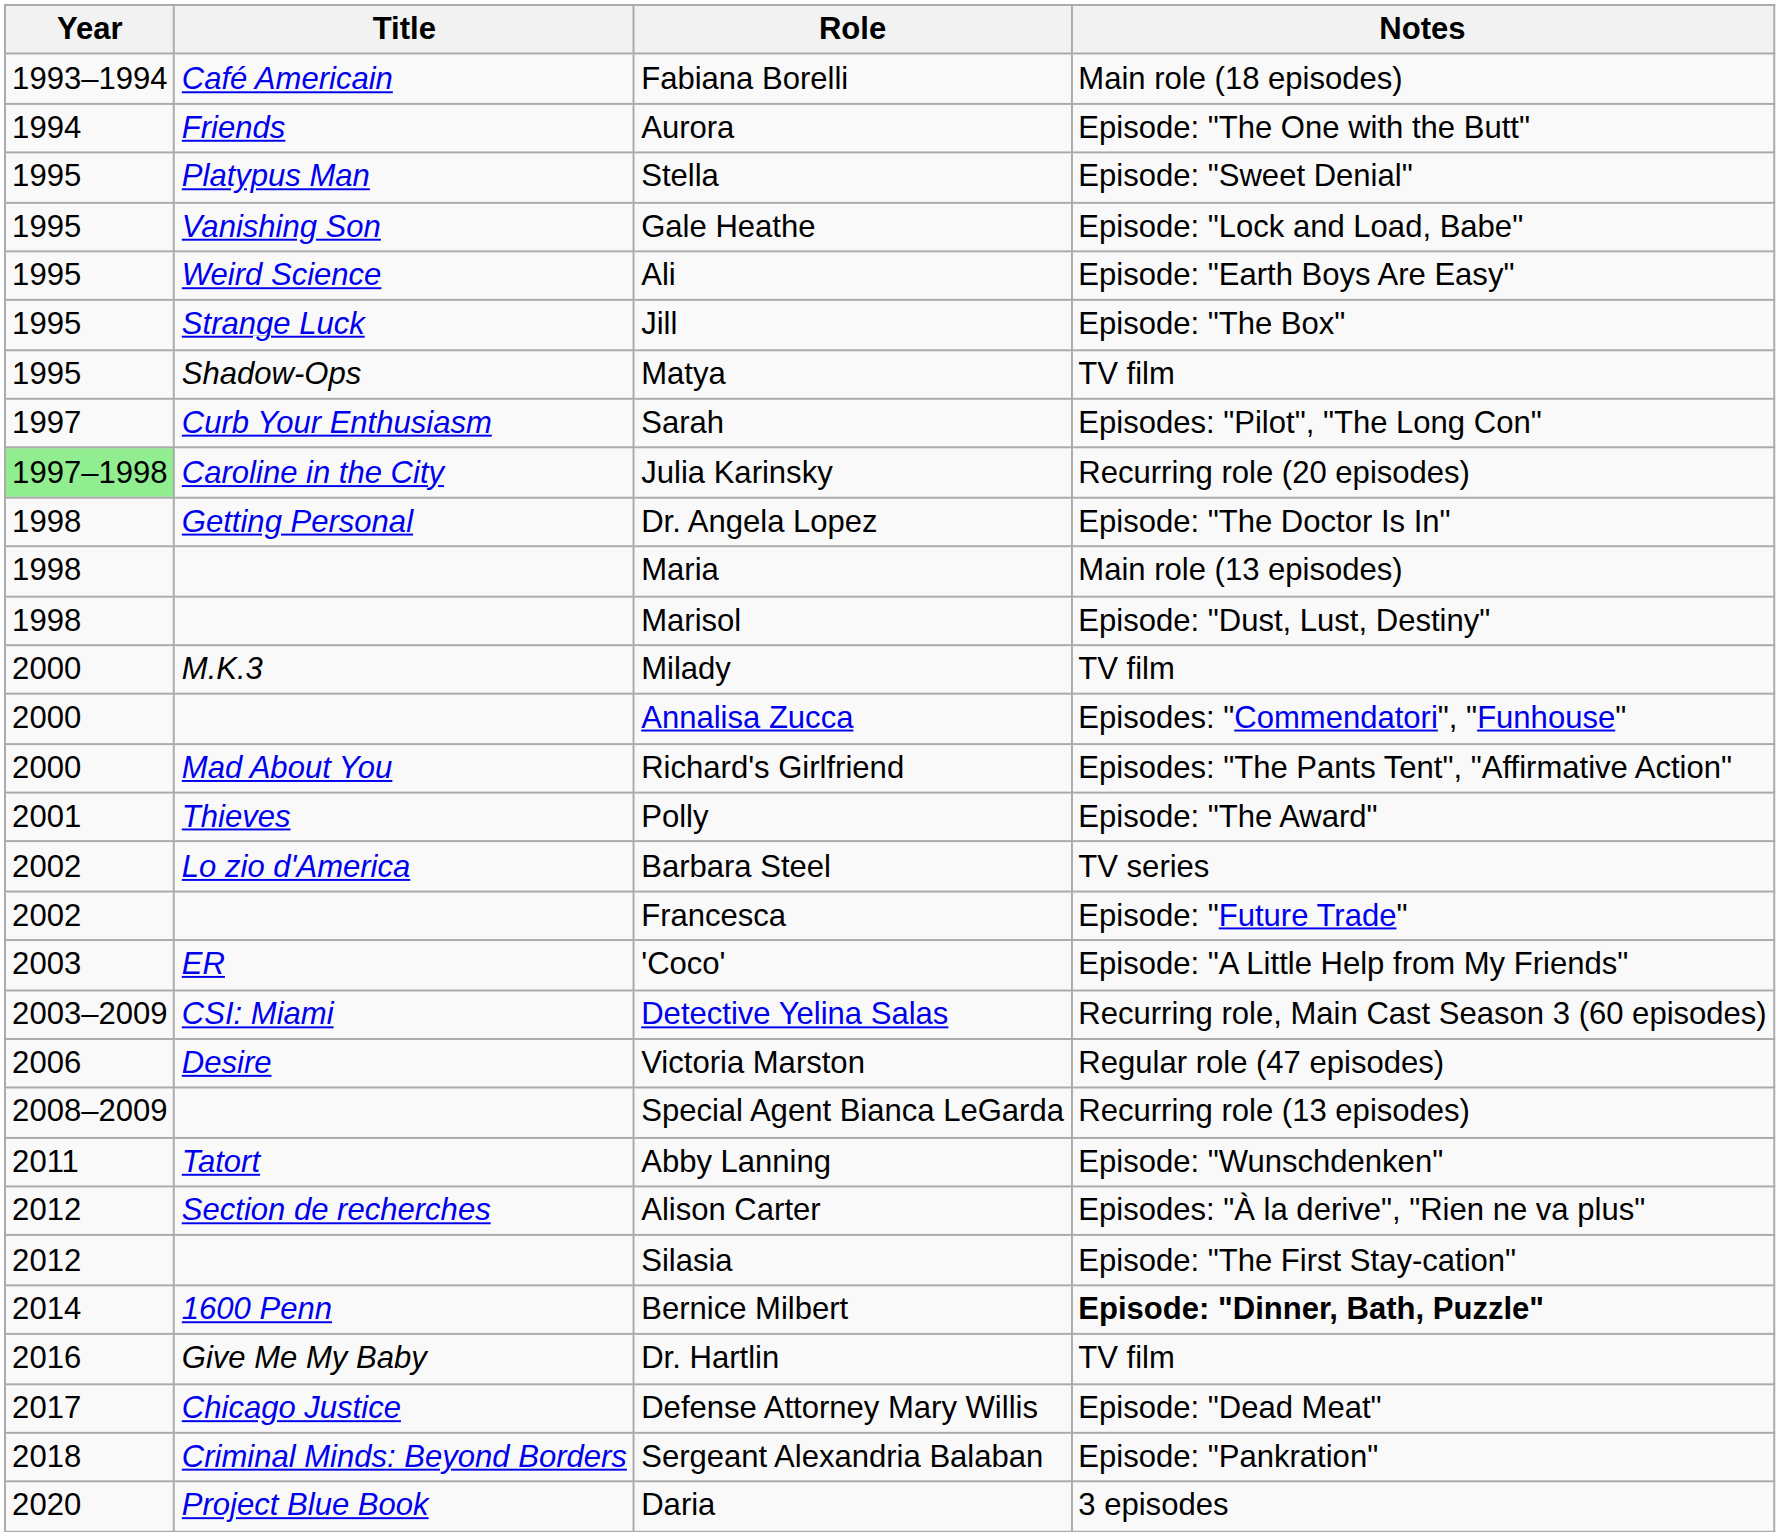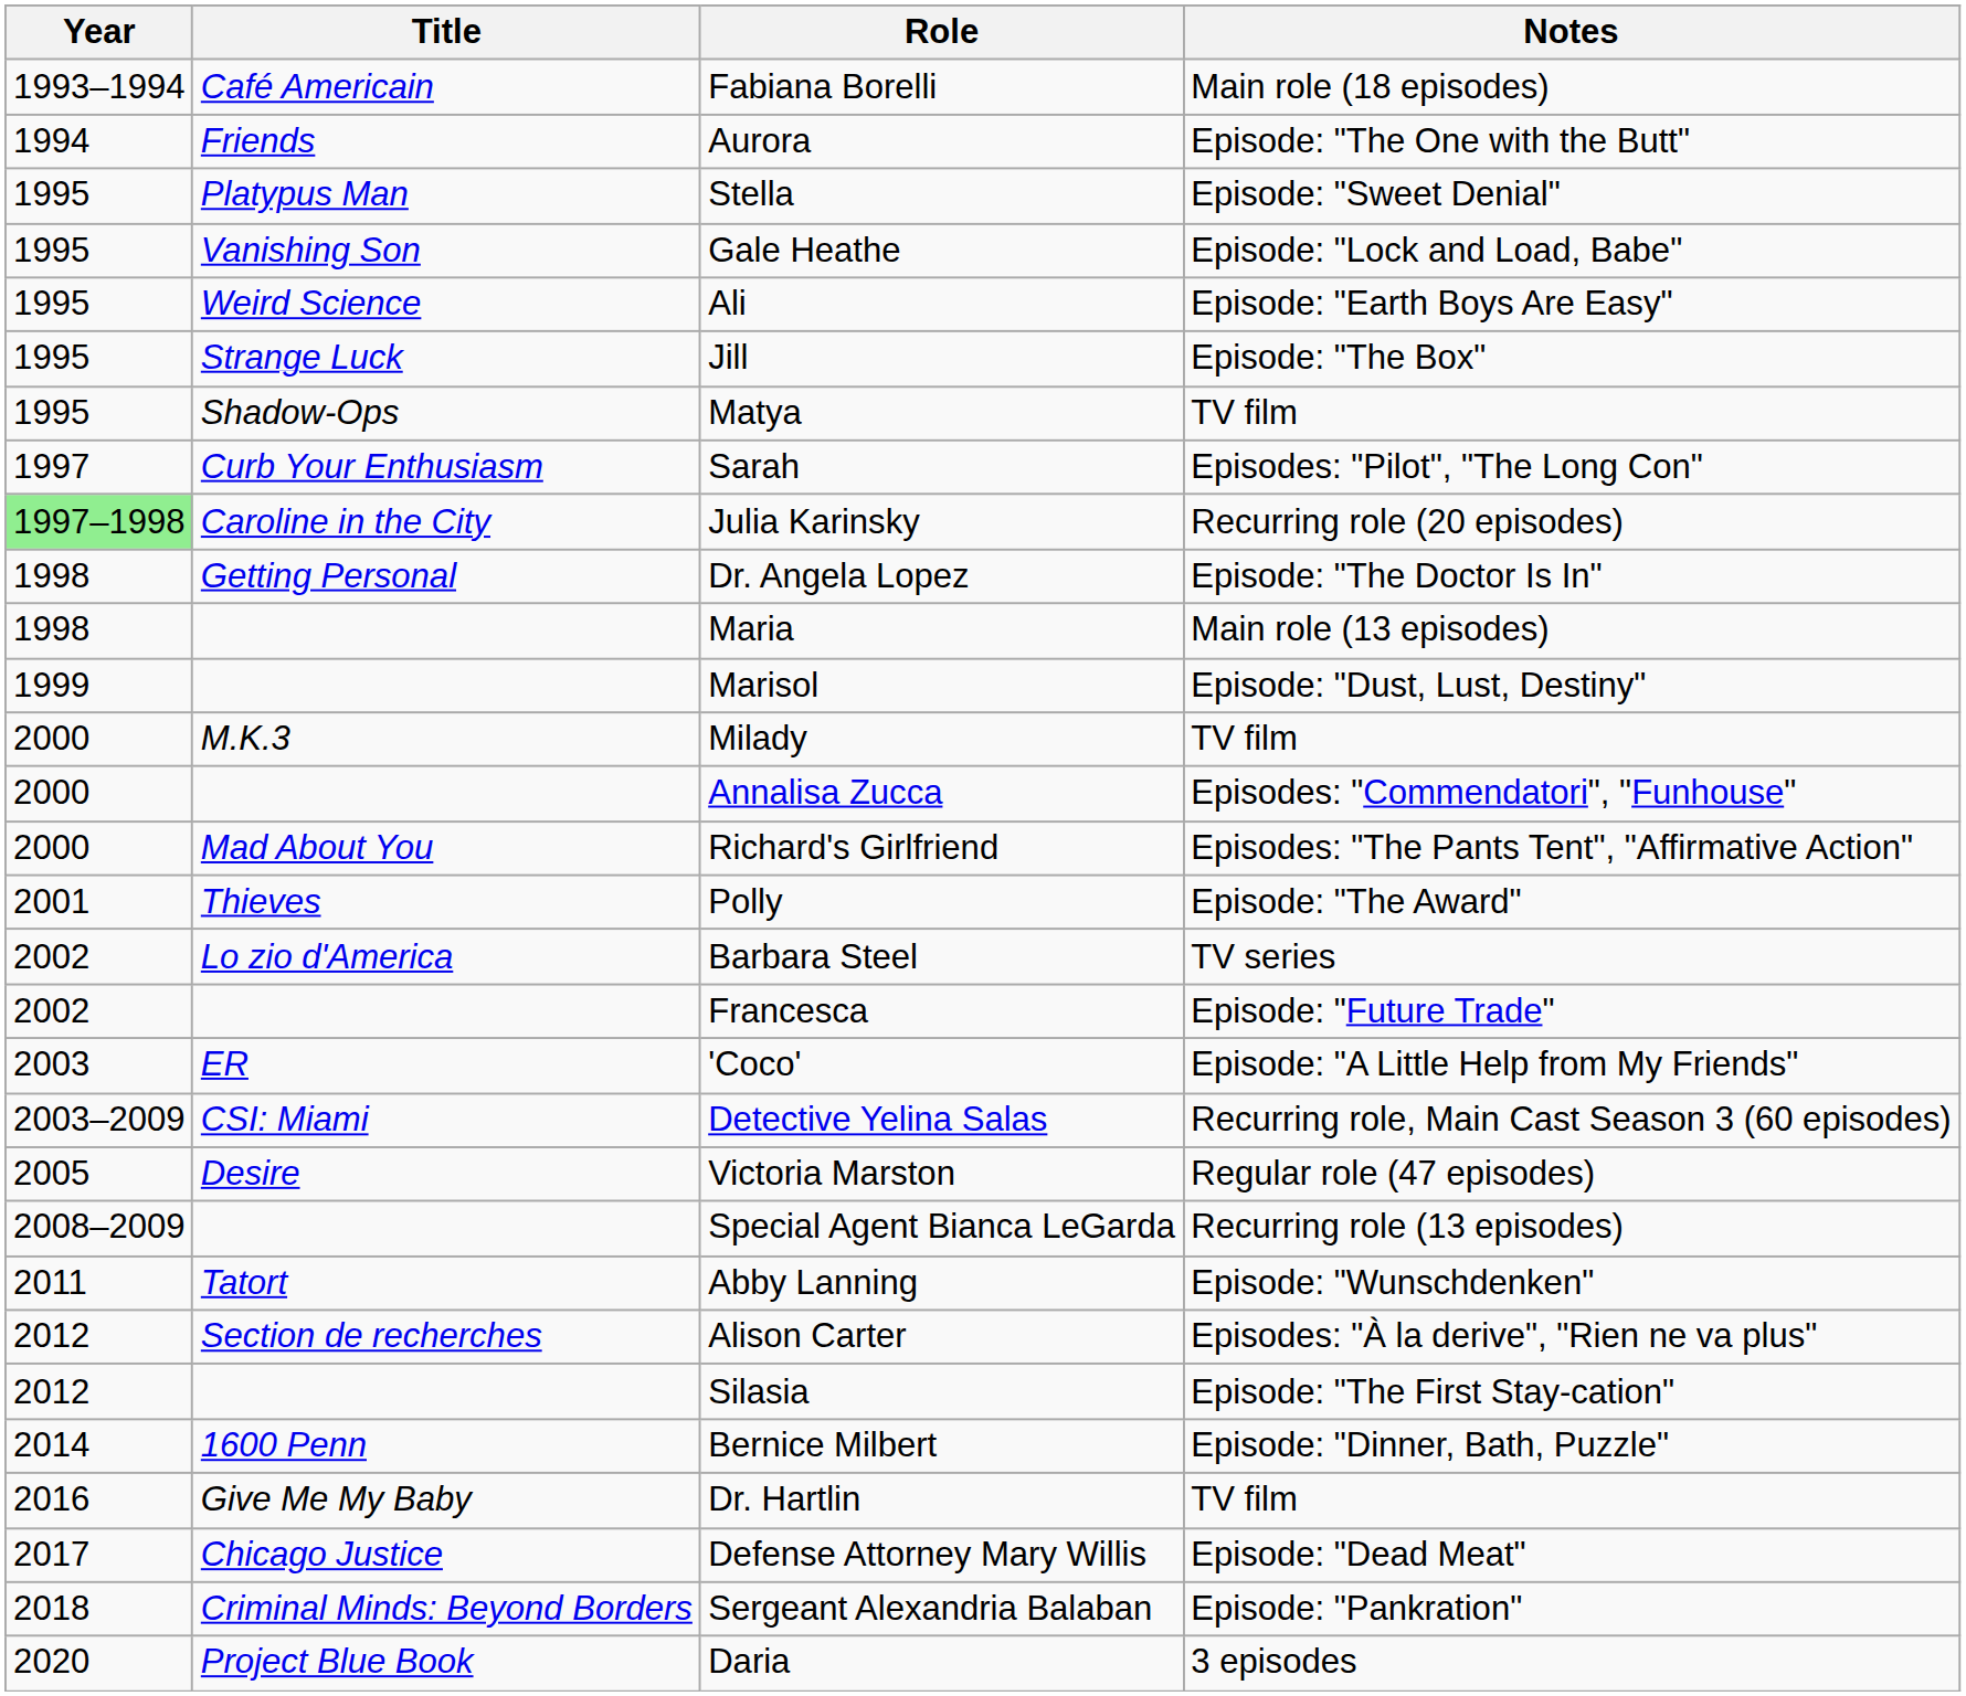Marisol | Year: 1998 -> 1999
Victoria Marston | Year: 2006 -> 2005
Bernice Milbert | Notes: bold -> normal
